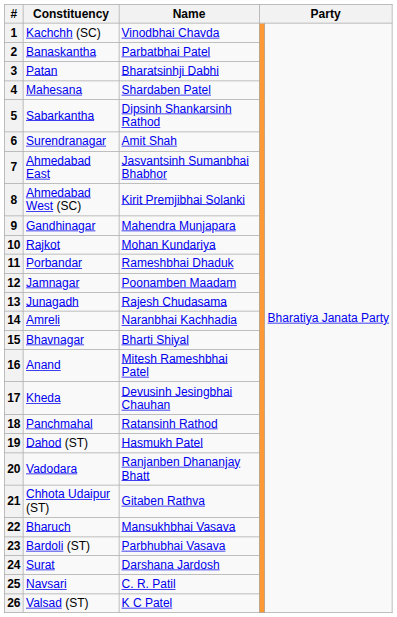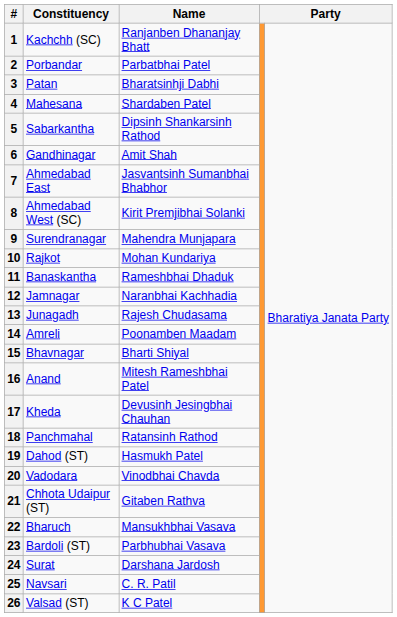1 | Name: Vinodbhai Chavda -> Ranjanben Dhananjay Bhatt
2 | Constituency: Banaskantha -> Porbandar
6 | Constituency: Surendranagar -> Gandhinagar
9 | Constituency: Gandhinagar -> Surendranagar
11 | Constituency: Porbandar -> Banaskantha
12 | Name: Poonamben Maadam -> Naranbhai Kachhadia
14 | Name: Naranbhai Kachhadia -> Poonamben Maadam
20 | Name: Ranjanben Dhananjay Bhatt -> Vinodbhai Chavda
